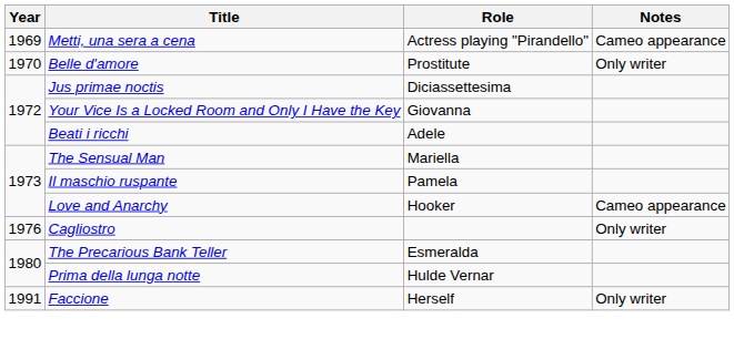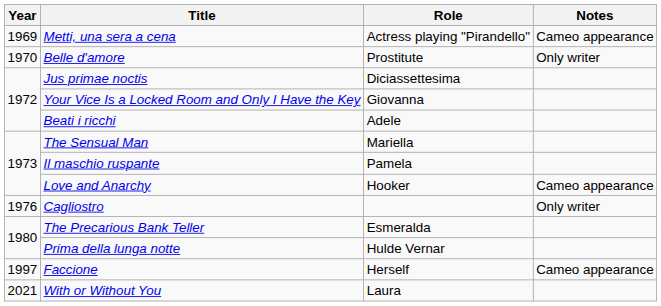Faccione | Year: 1991 -> 1997
Faccione | Notes: Only writer -> Cameo appearance
+ row: 2021 | With or Without You | Laura
